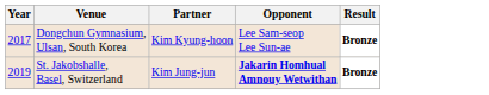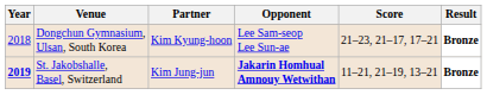+ column: Score | 21–23, 21–17, 17–21 | 11–21, 21–19, 13–21
Dongchun Gymnasium, Ulsan, South Korea | Year: 2017 -> 2018
St. Jakobshalle, Basel, Switzerland | Year: normal -> bold
